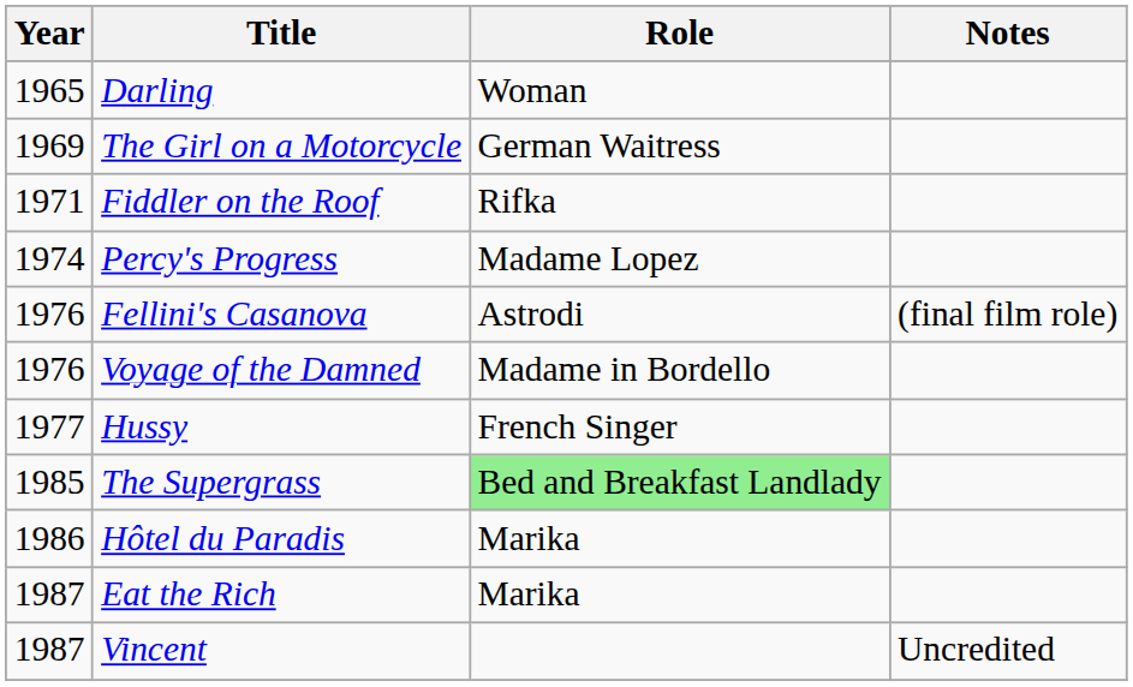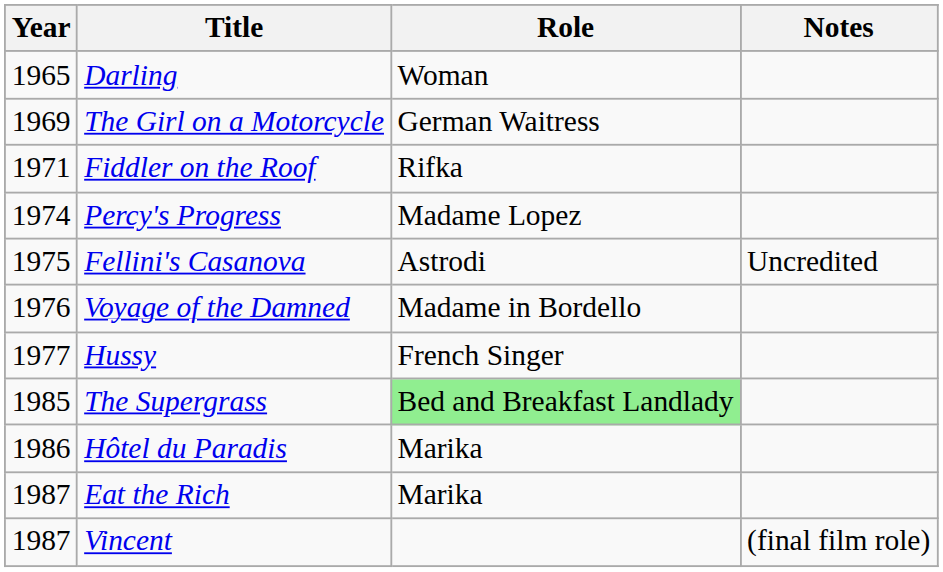Fellini's Casanova | Year: 1976 -> 1975
Fellini's Casanova | Notes: (final film role) -> Uncredited
Vincent | Notes: Uncredited -> (final film role)
